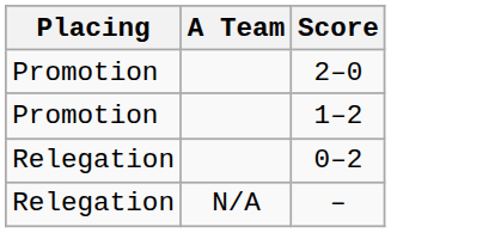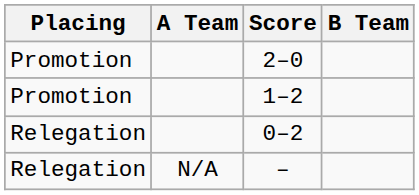+ column: B Team
